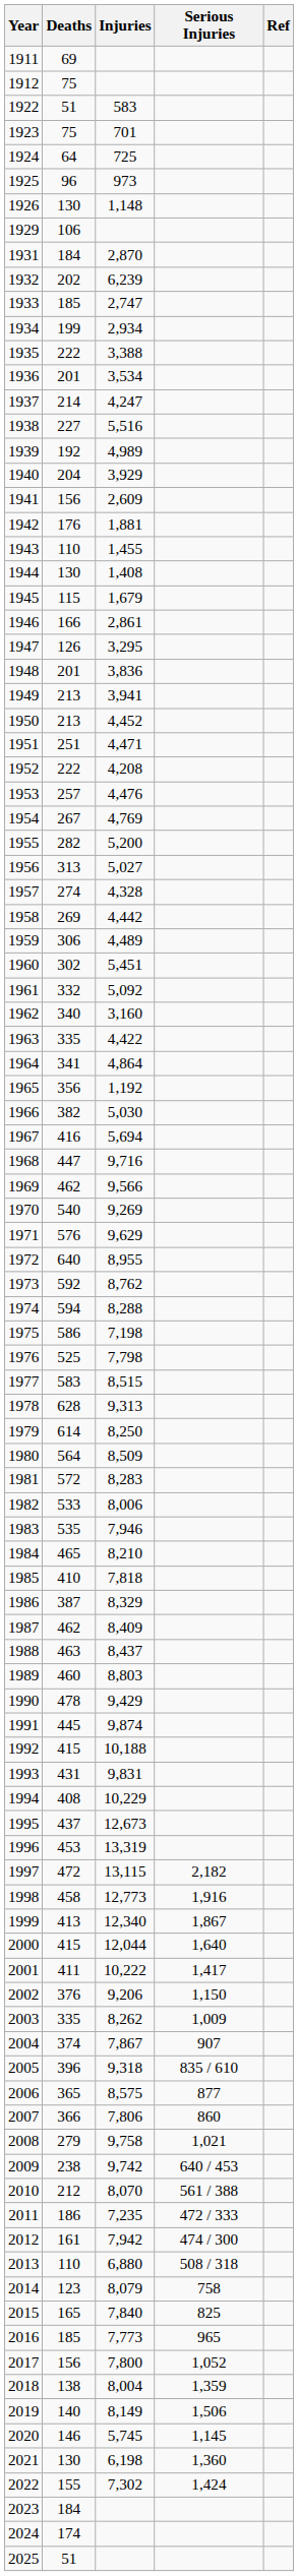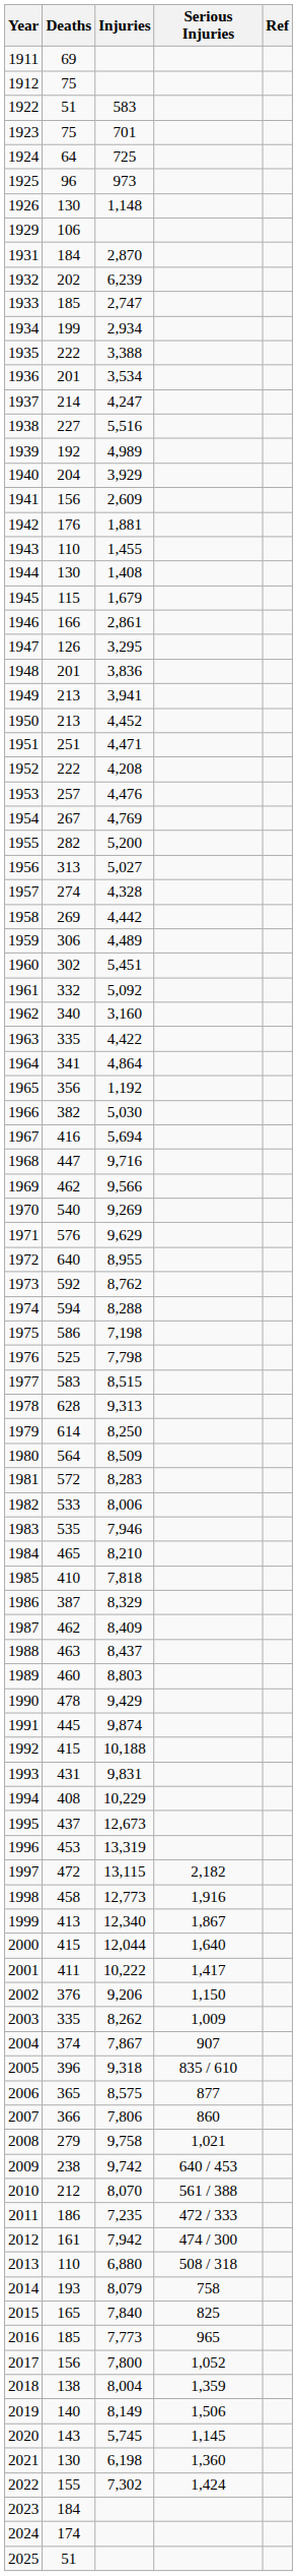2014 | Deaths: 123 -> 193
2020 | Deaths: 146 -> 143
